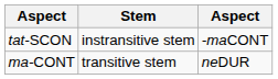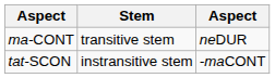rows swapped: tat-SCON <-> ma-CONT
